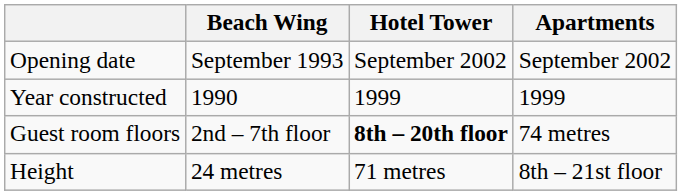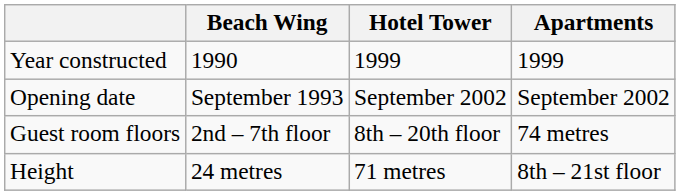rows swapped: Year constructed <-> Opening date
Guest room floors | Hotel Tower: bold -> normal
